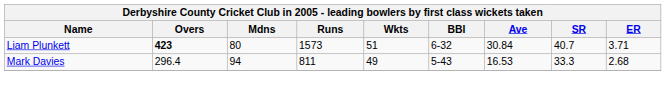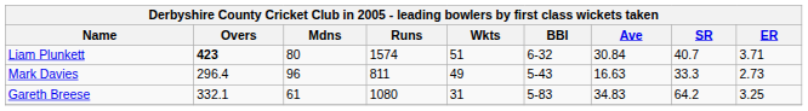Liam Plunkett | Runs: 1573 -> 1574
Mark Davies | Mdns: 94 -> 96
Mark Davies | Ave: 16.53 -> 16.63
Mark Davies | ER: 2.68 -> 2.73
+ row: Gareth Breese | 332.1 | 61 | 1080 | 31 | 5-83 | 34.83 | 64.2 | 3.25
